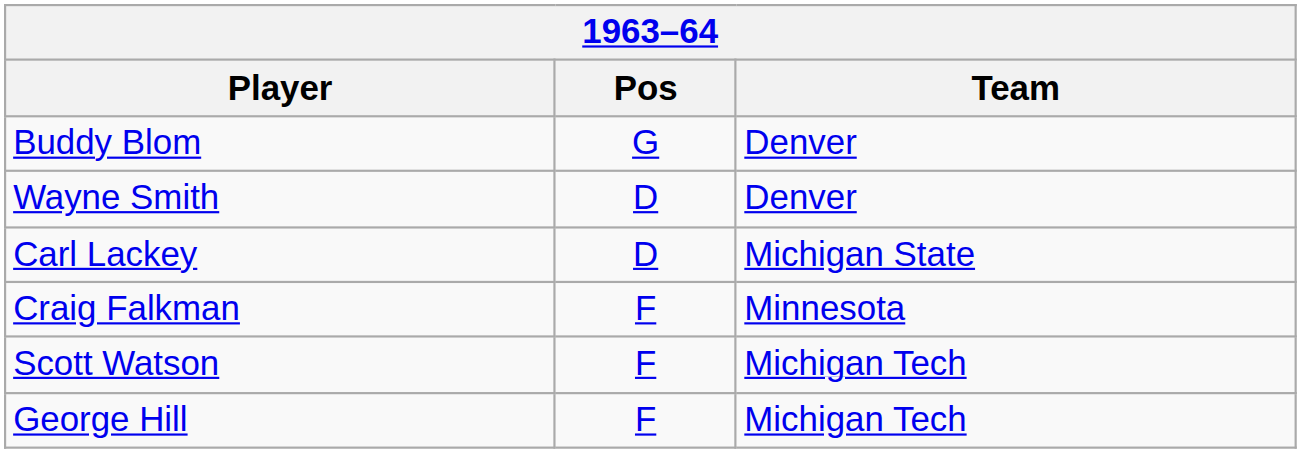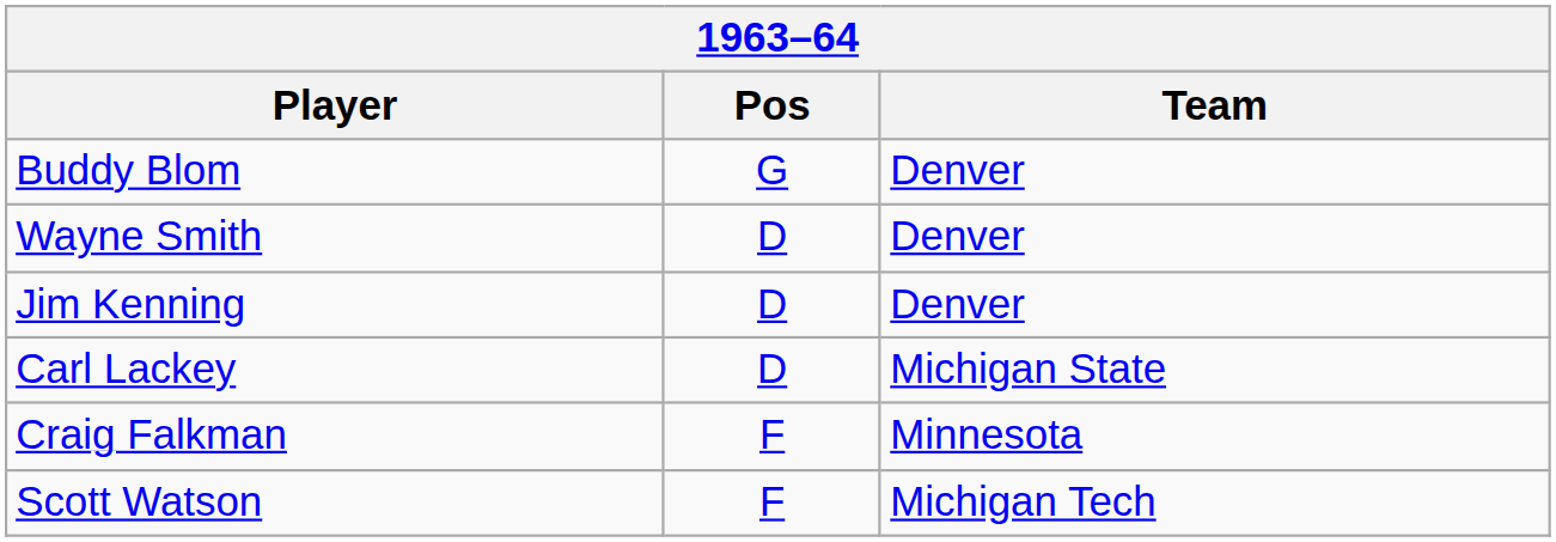+ row: Jim Kenning | D | Denver
- row: George Hill | F | Michigan Tech
